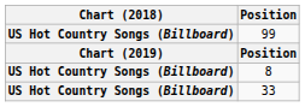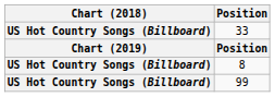rows swapped: 99 <-> 33
